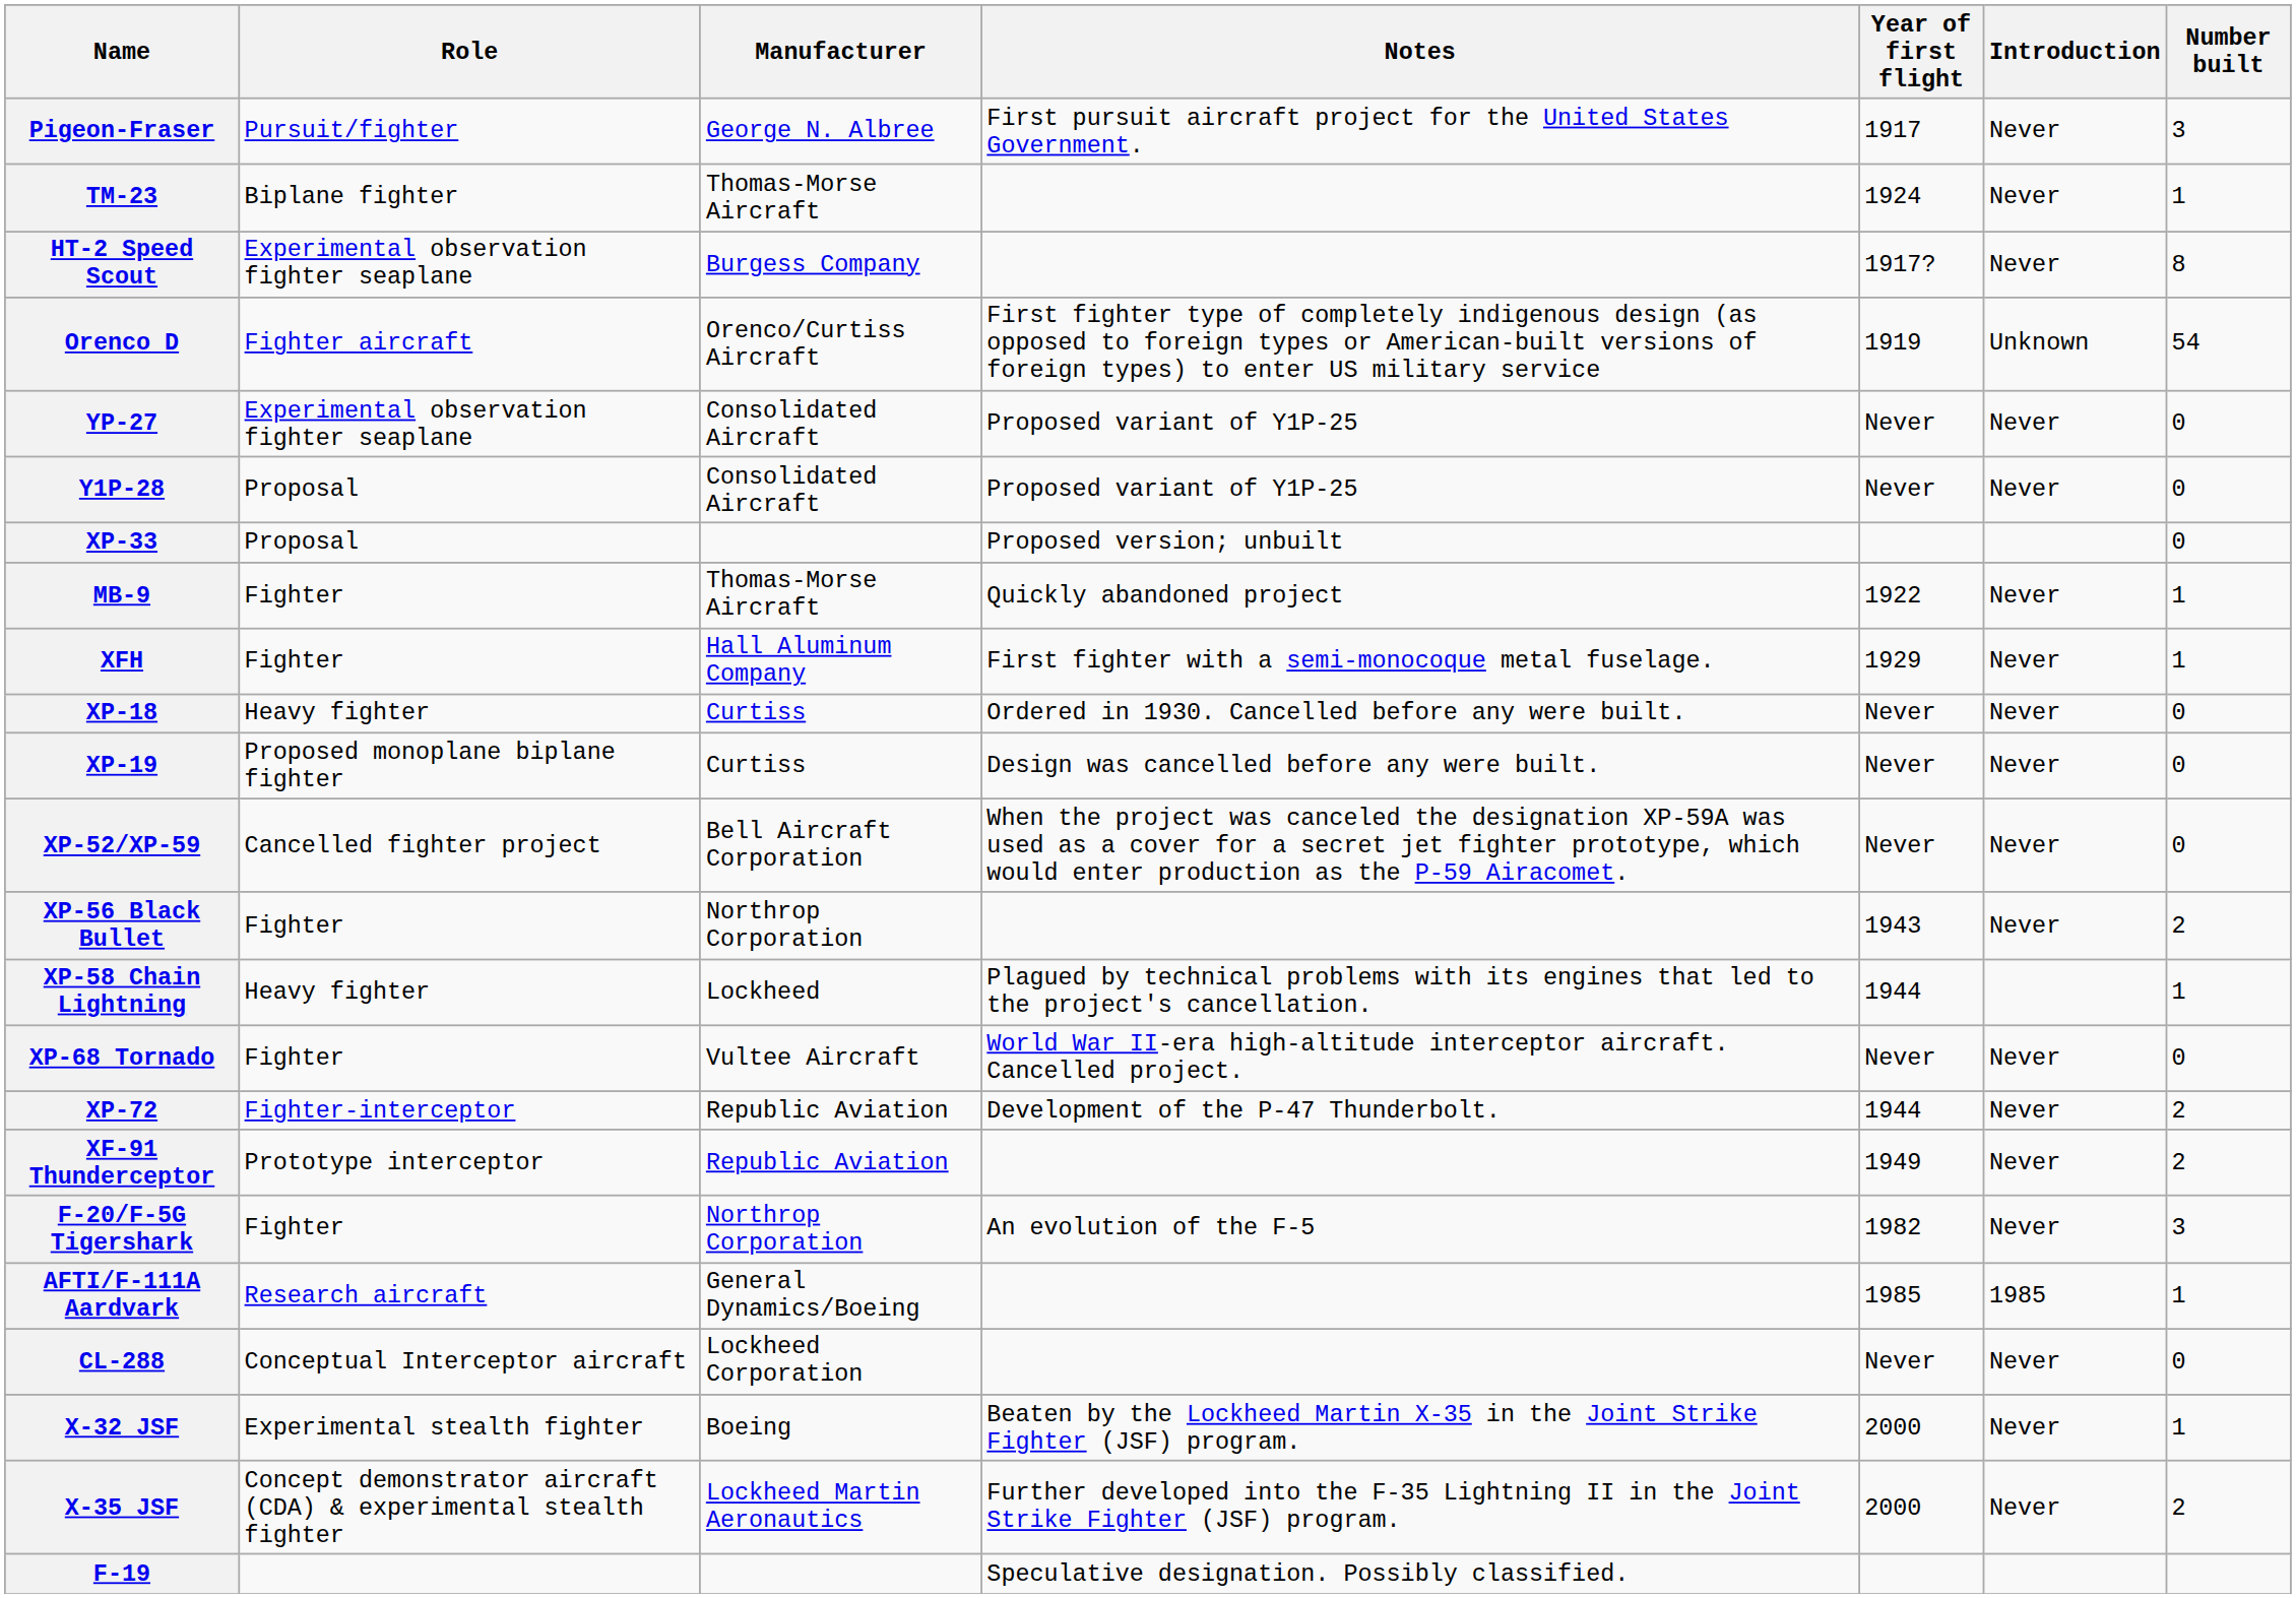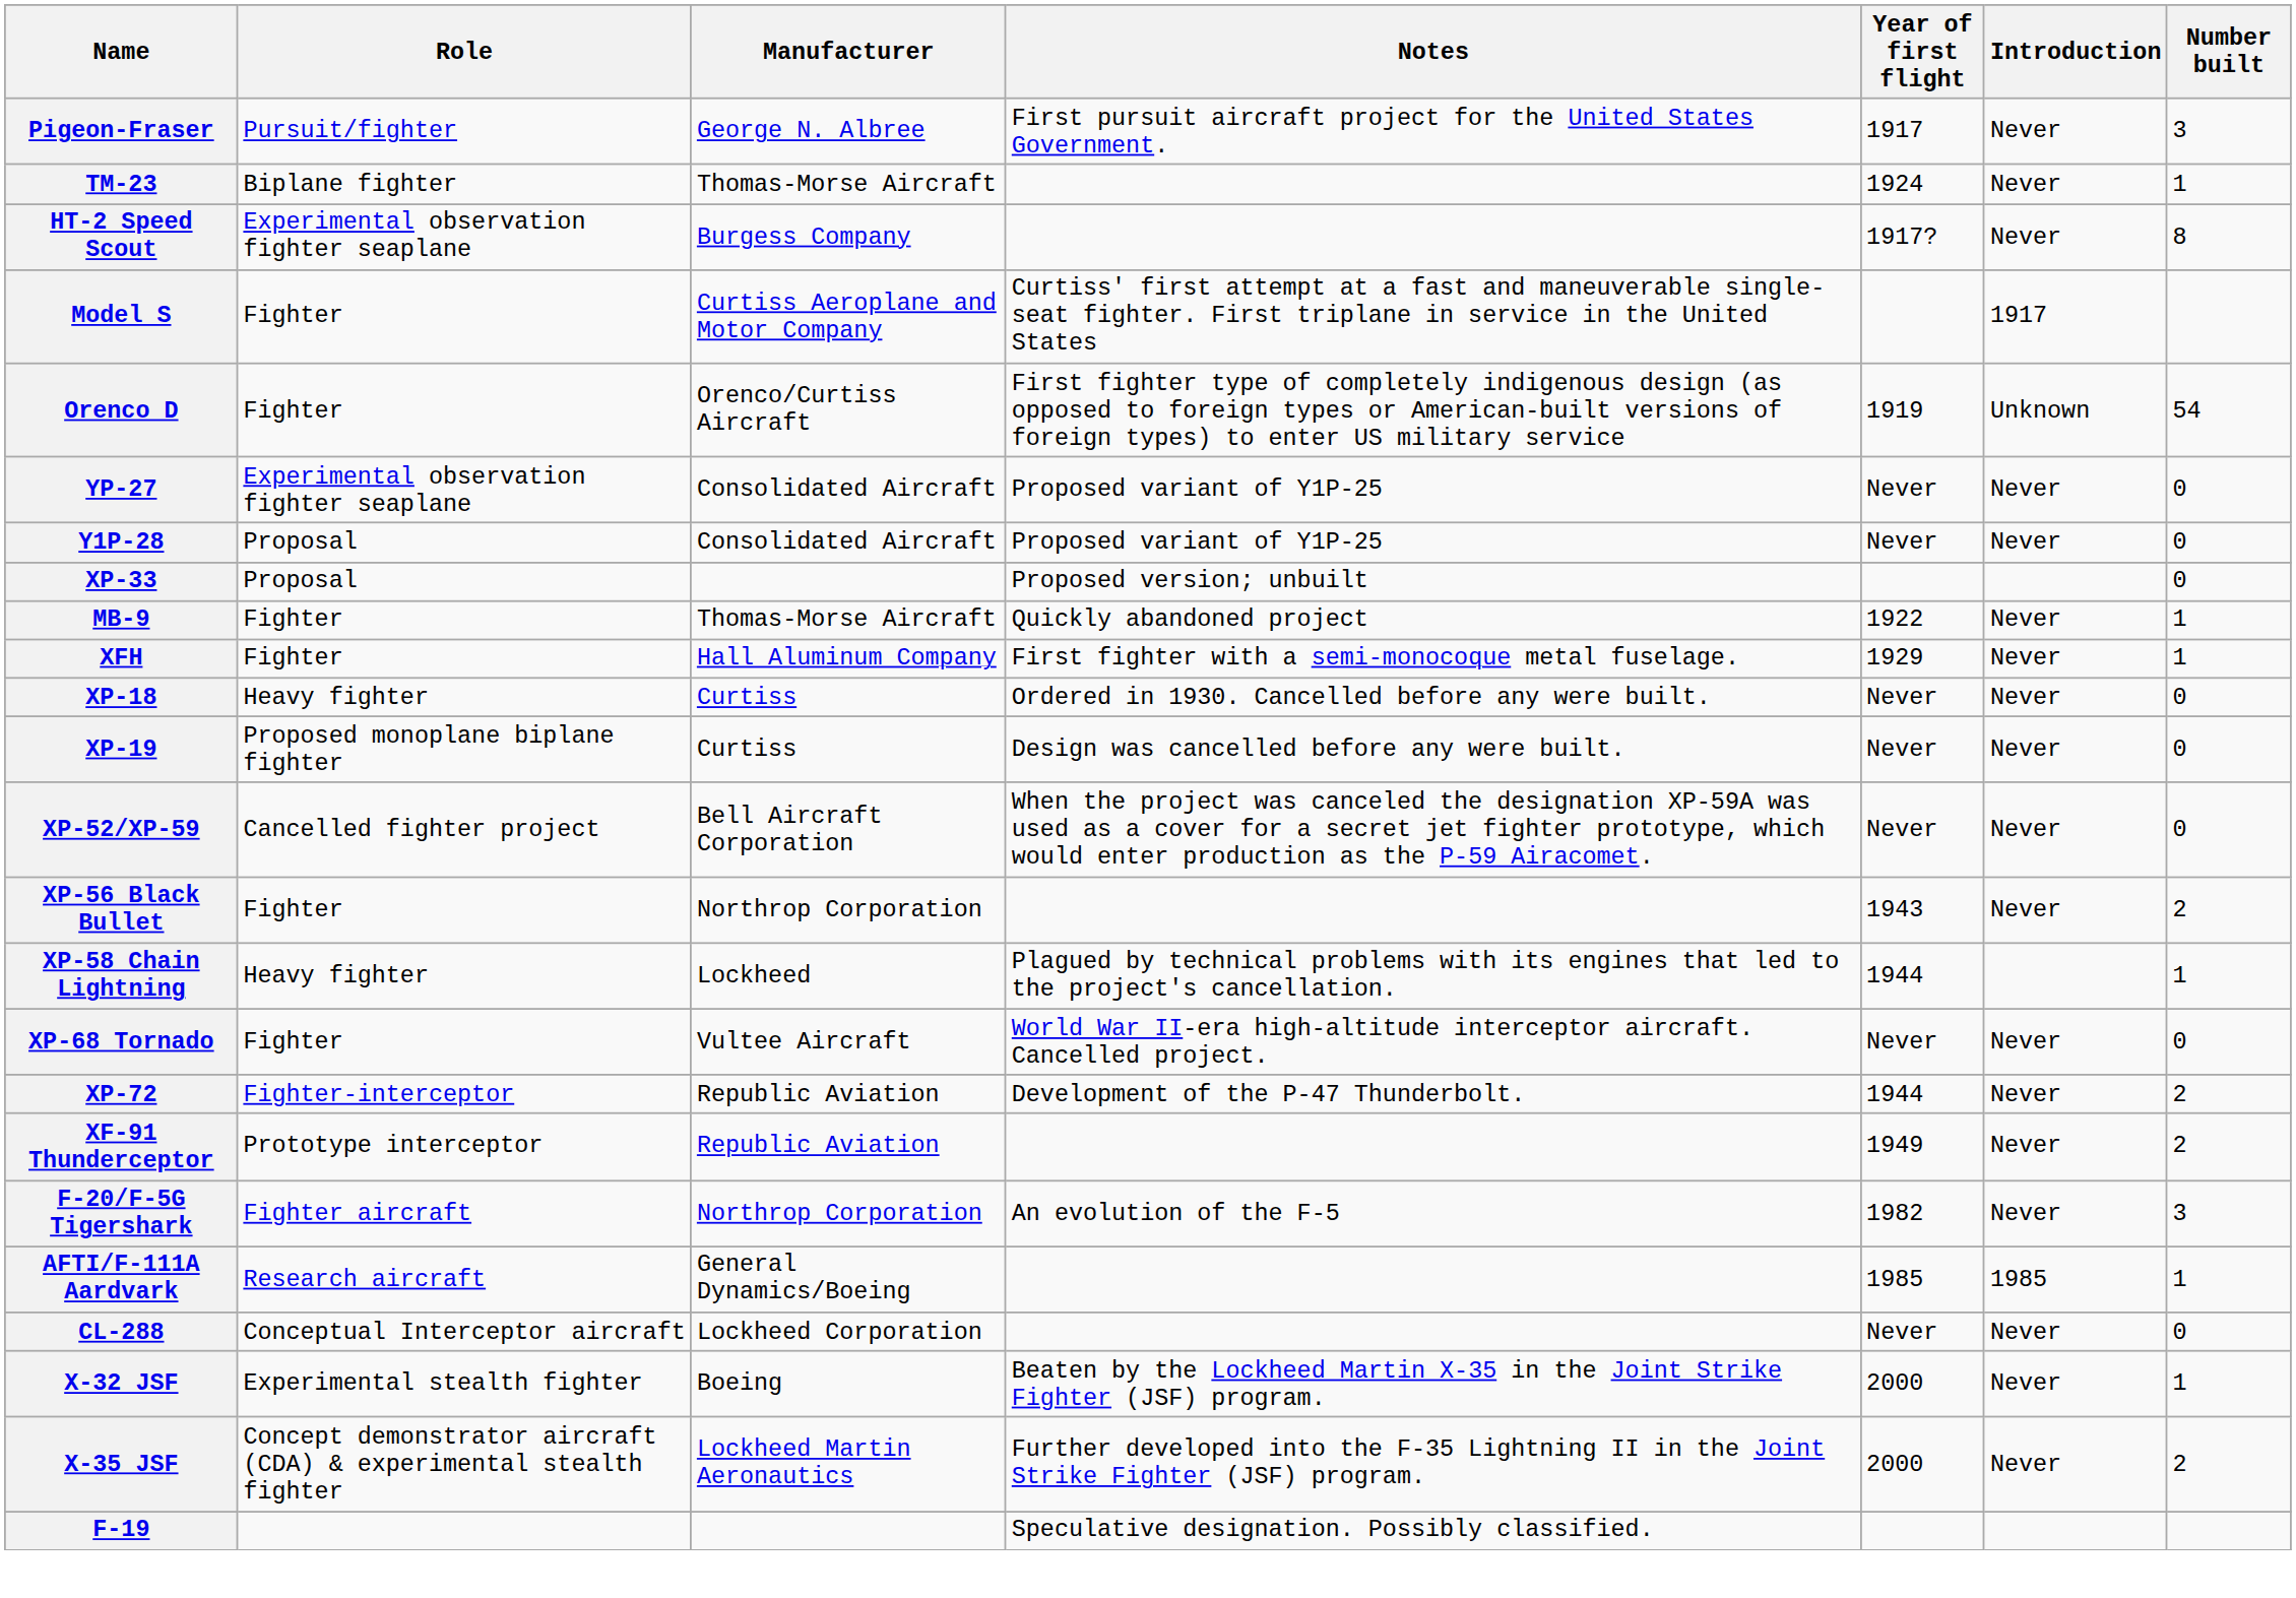+ row: Model S | Fighter | Curtiss Aeroplane and Motor Company | Curtiss' first attempt at a fast and maneuverable single-seat fighter. First triplane in service in the United States | 1917
Orenco D | Role: Fighter aircraft -> Fighter
F-20/F-5G Tigershark | Role: Fighter -> Fighter aircraft
